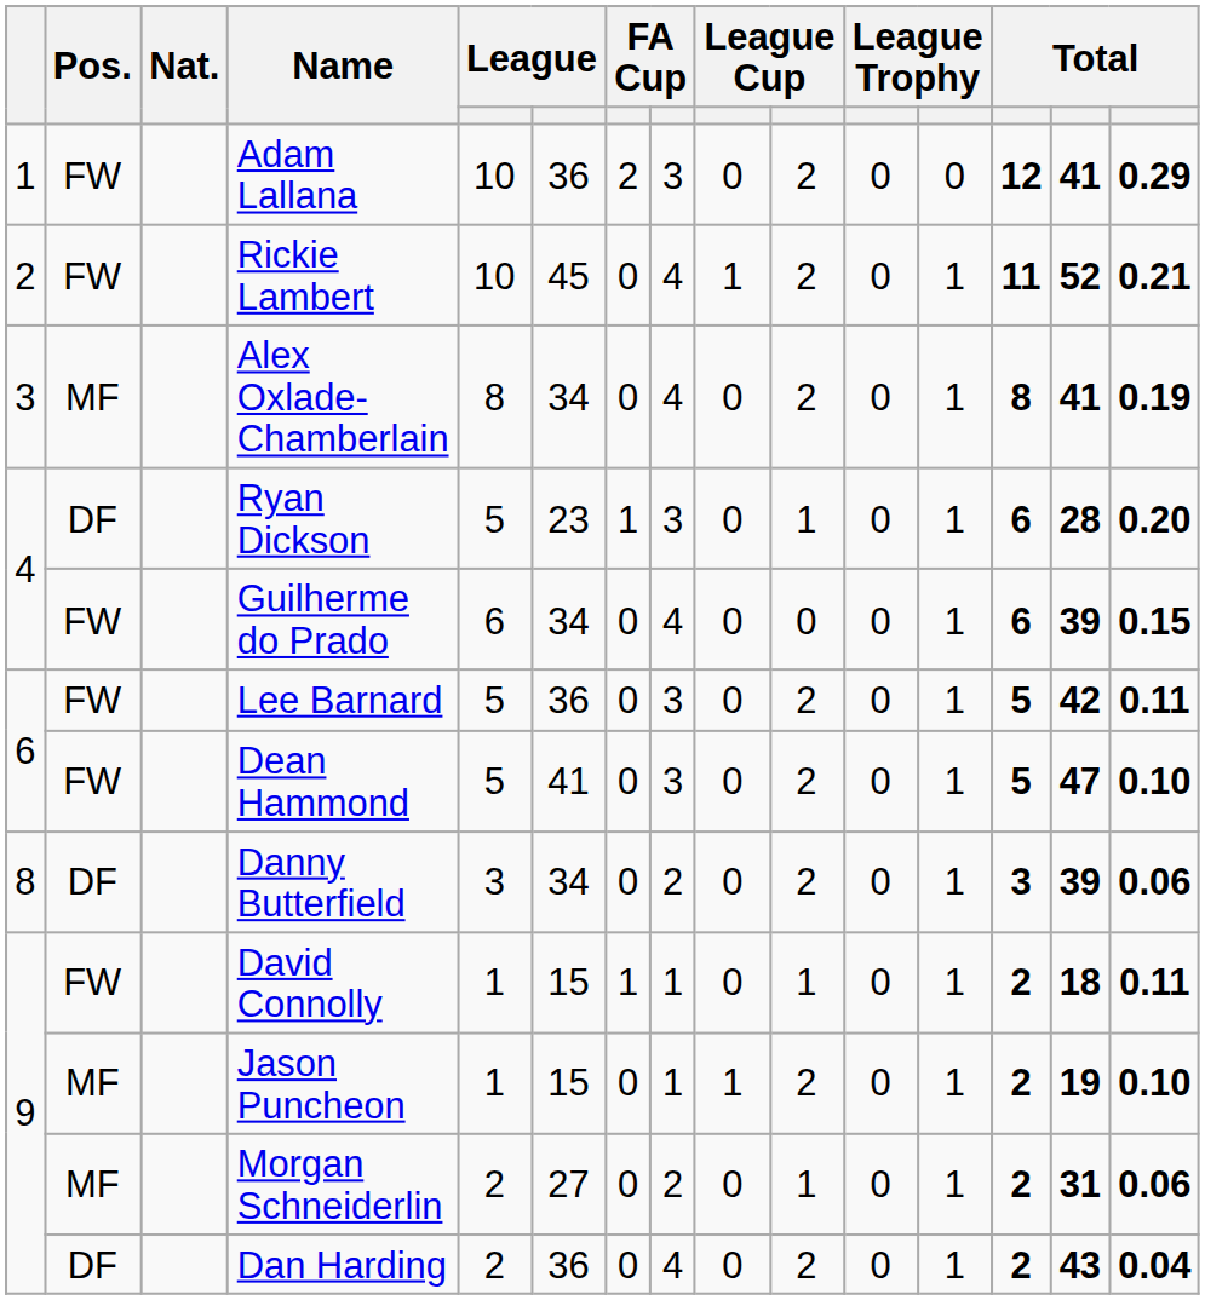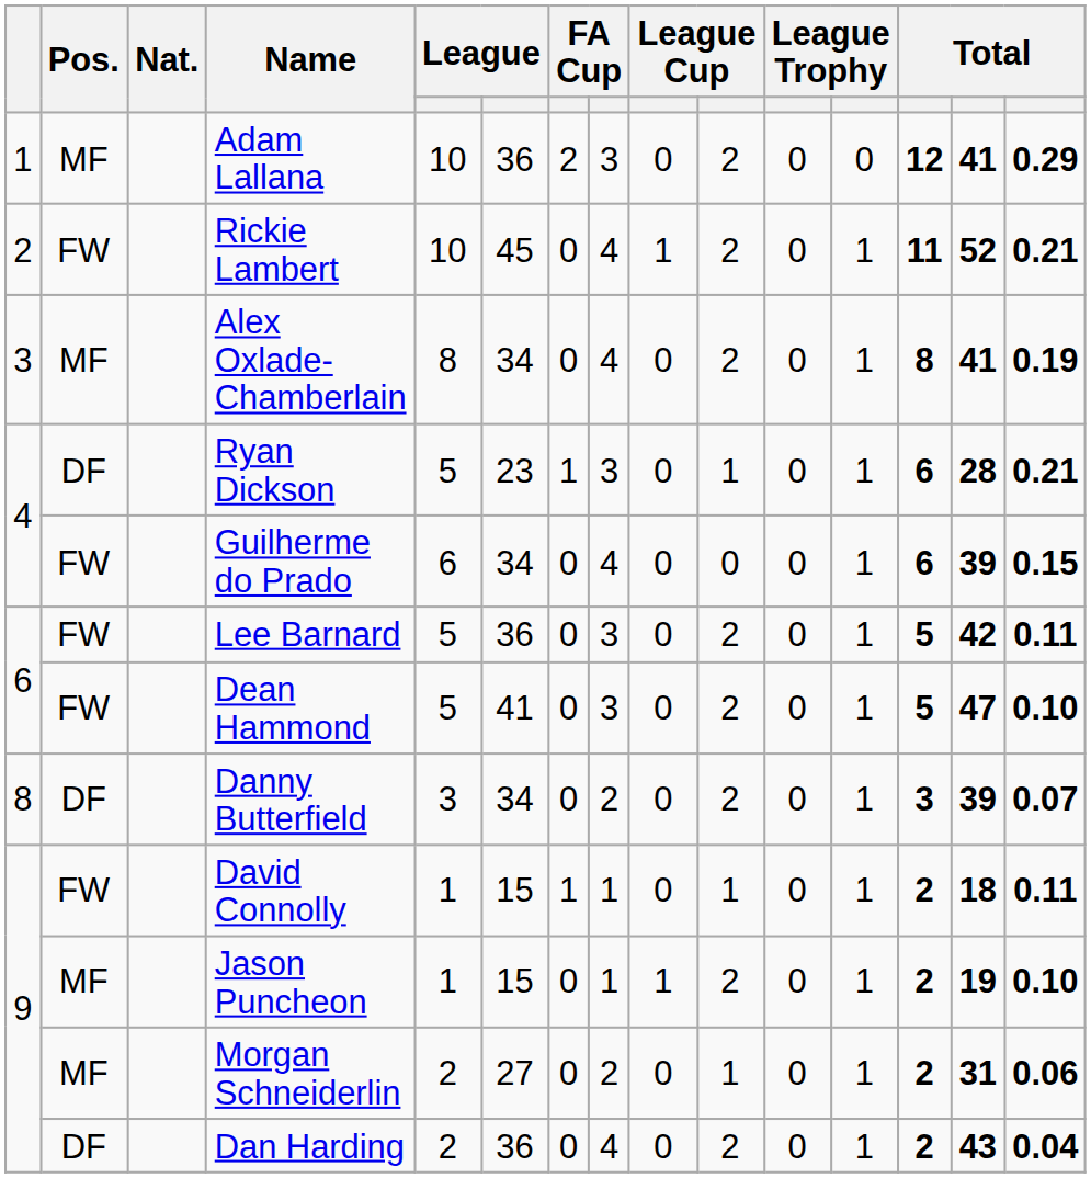Adam Lallana | Pos.: FW -> MF
Ryan Dickson | column 15: 0.20 -> 0.21
Danny Butterfield | column 15: 0.06 -> 0.07
